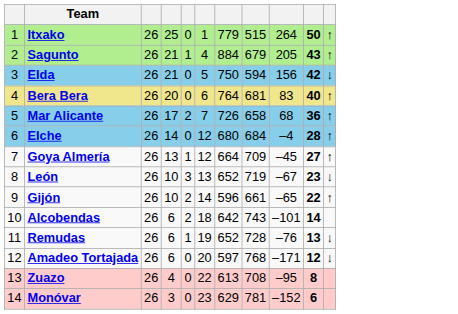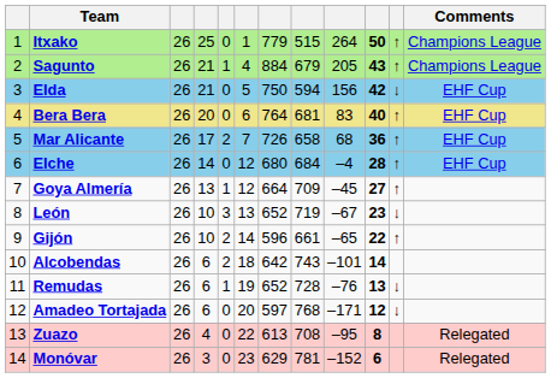+ column: Comments | Champions League | Champions League | EHF Cup | EHF Cup | EHF Cup | EHF Cup | Relegated | Relegated
